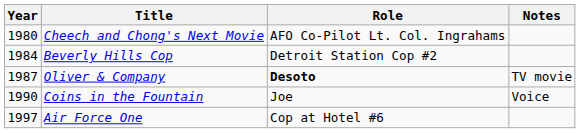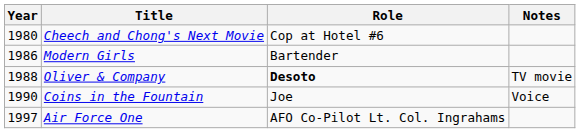Cheech and Chong's Next Movie | Role: AFO Co-Pilot Lt. Col. Ingrahams -> Cop at Hotel #6
- row: 1984 | Beverly Hills Cop | Detroit Station Cop #2
+ row: 1986 | Modern Girls | Bartender
Oliver & Company | Year: 1987 -> 1988
Air Force One | Role: Cop at Hotel #6 -> AFO Co-Pilot Lt. Col. Ingrahams
